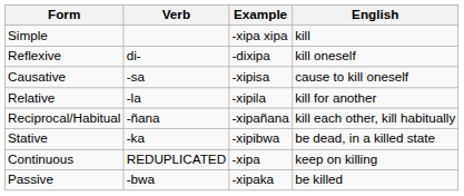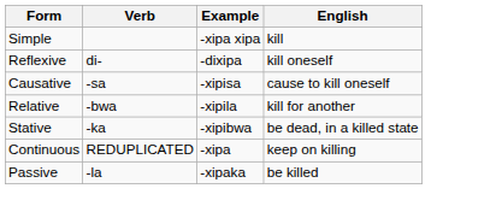Relative | Verb: -la -> -bwa
- row: Reciprocal/Habitual | -ñana | -xipañana | kill each other, kill habitually
Passive | Verb: -bwa -> -la
